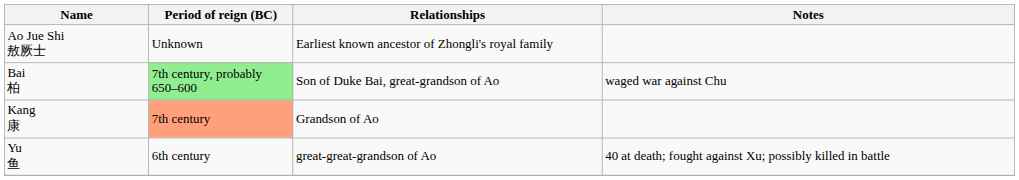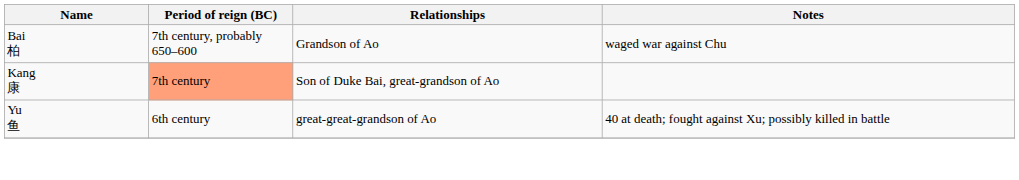- row: Ao Jue Shi 敖厥士 | Unknown | Earliest known ancestor of Zhongli's royal family
Bai 柏 | Period of reign (BC): lightgreen background -> no background
Bai 柏 | Relationships: Son of Duke Bai, great-grandson of Ao -> Grandson of Ao
Kang 康 | Relationships: Grandson of Ao -> Son of Duke Bai, great-grandson of Ao
